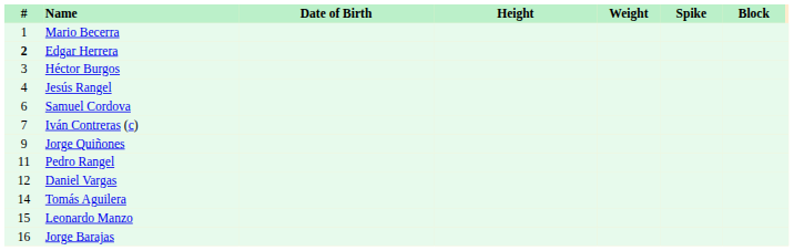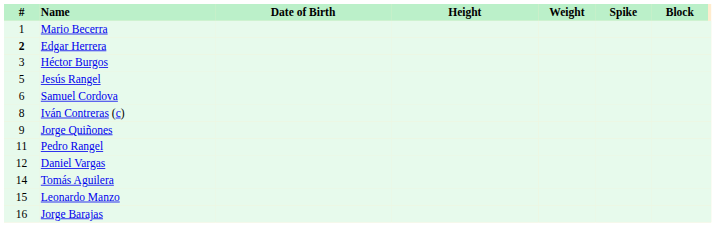Jesús Rangel | #: 4 -> 5
Iván Contreras (c) | #: 7 -> 8
